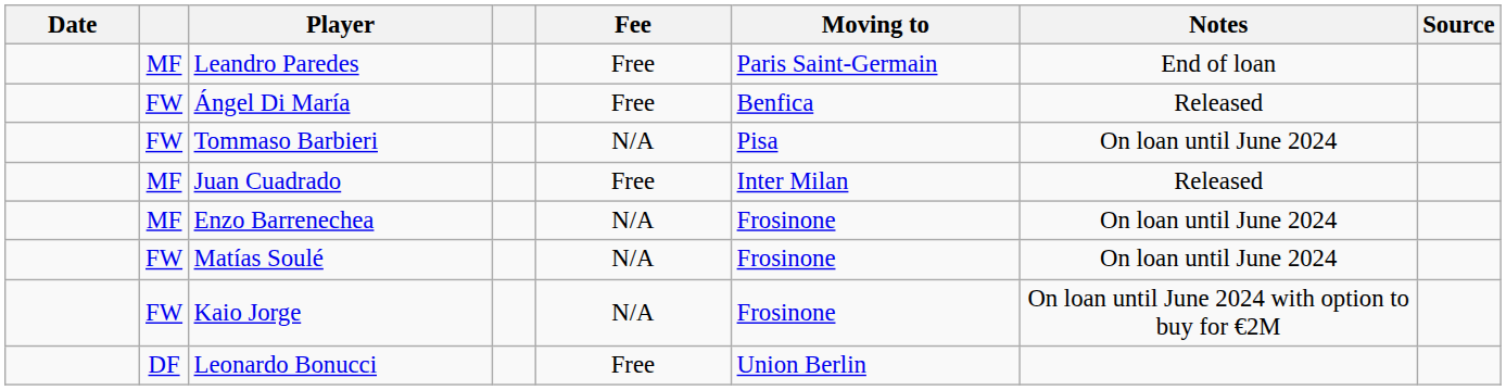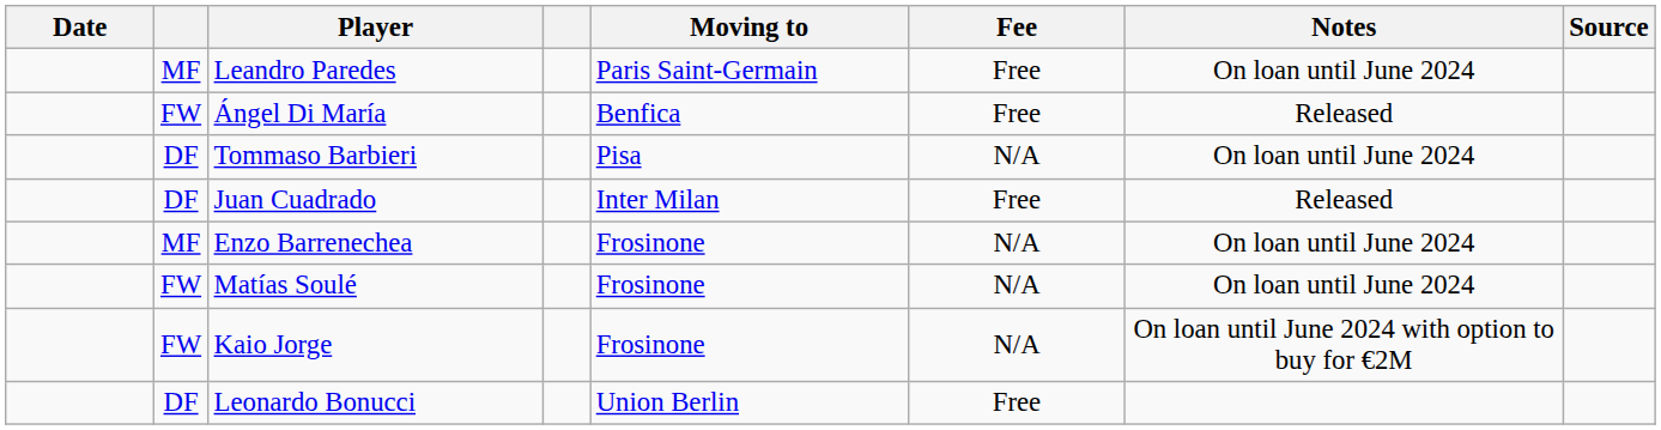columns swapped: Moving to <-> Fee
Leandro Paredes | Notes: End of loan -> On loan until June 2024
Tommaso Barbieri | column 2: FW -> DF
Juan Cuadrado | column 2: MF -> DF
